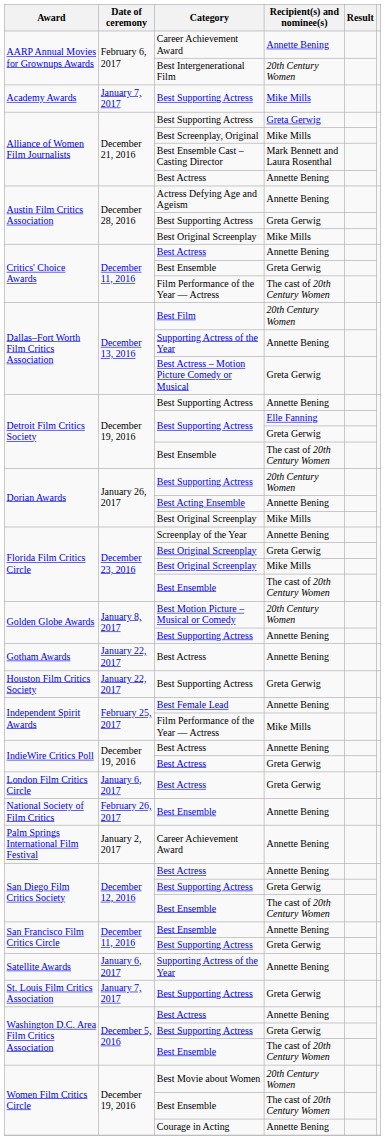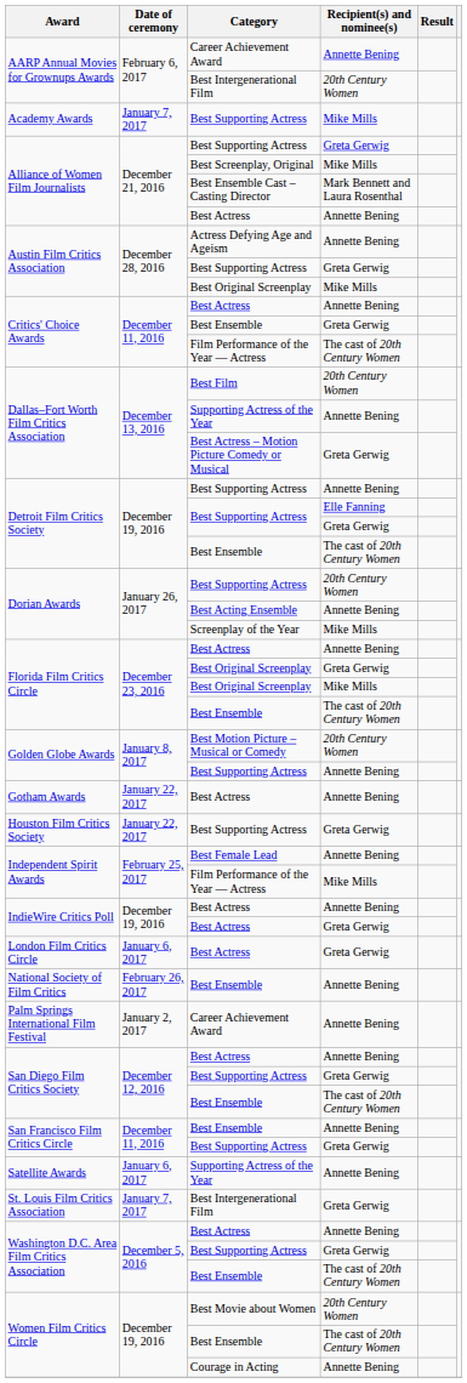Dorian Awards / Mike Mills | Category: Best Original Screenplay -> Screenplay of the Year
Florida Film Critics Circle / Annette Bening | Category: Screenplay of the Year -> Best Actress
St. Louis Film Critics Association | Category: Best Supporting Actress -> Best Intergenerational Film
